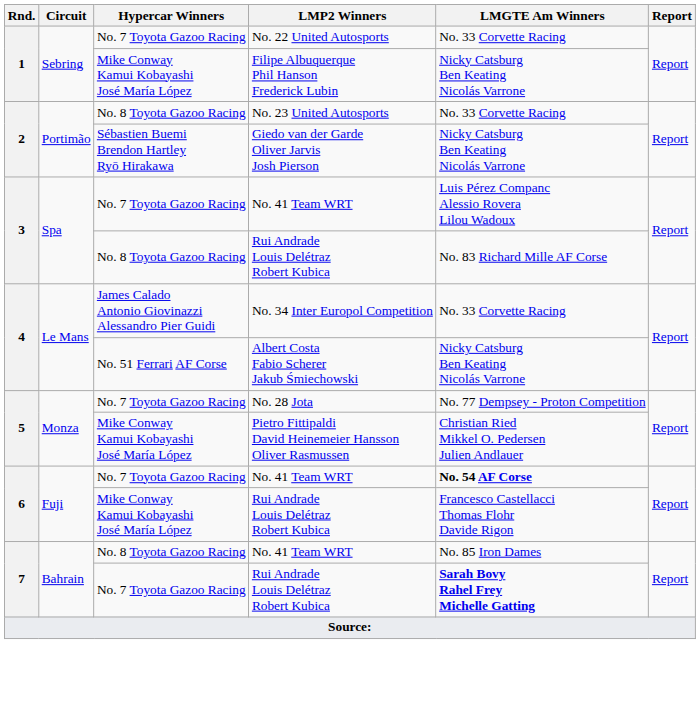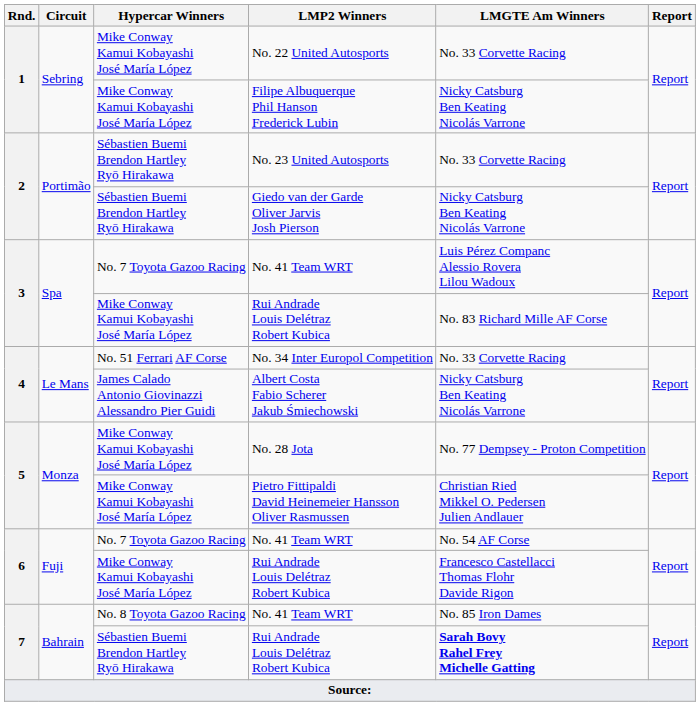No. 22 United Autosports | Hypercar Winners: No. 7 Toyota Gazoo Racing -> Mike Conway Kamui Kobayashi José María López
No. 23 United Autosports | Hypercar Winners: No. 8 Toyota Gazoo Racing -> Sébastien Buemi Brendon Hartley Ryō Hirakawa
3 / Rui Andrade Louis Delétraz Robert Kubica | Hypercar Winners: No. 8 Toyota Gazoo Racing -> Mike Conway Kamui Kobayashi José María López
No. 34 Inter Europol Competition | Hypercar Winners: James Calado Antonio Giovinazzi Alessandro Pier Guidi -> No. 51 Ferrari AF Corse
Albert Costa Fabio Scherer Jakub Śmiechowski | Hypercar Winners: No. 51 Ferrari AF Corse -> James Calado Antonio Giovinazzi Alessandro Pier Guidi
No. 28 Jota | Hypercar Winners: No. 7 Toyota Gazoo Racing -> Mike Conway Kamui Kobayashi José María López
6 / No. 41 Team WRT | LMGTE Am Winners: bold -> normal
7 / Rui Andrade Louis Delétraz Robert Kubica | Hypercar Winners: No. 7 Toyota Gazoo Racing -> Sébastien Buemi Brendon Hartley Ryō Hirakawa
